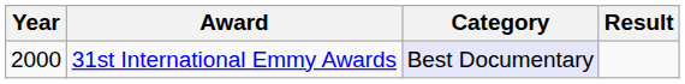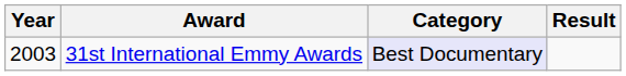31st International Emmy Awards | Year: 2000 -> 2003
